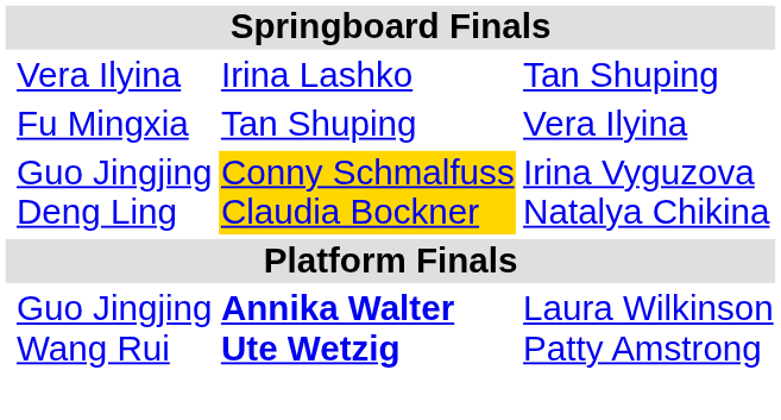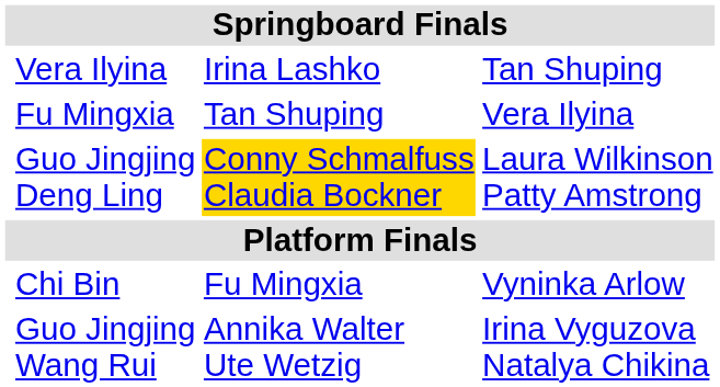Guo Jingjing Deng Ling | column 4: Irina Vyguzova Natalya Chikina -> Laura Wilkinson Patty Amstrong
+ row: Chi Bin | Fu Mingxia | Vyninka Arlow
Guo Jingjing Wang Rui | column 3: bold -> normal
Guo Jingjing Wang Rui | column 4: Laura Wilkinson Patty Amstrong -> Irina Vyguzova Natalya Chikina
